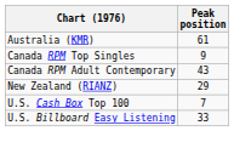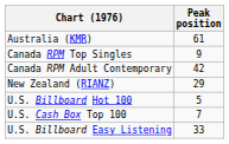Canada RPM Adult Contemporary | Peak position: 43 -> 42
+ row: U.S. Billboard Hot 100 | 5
